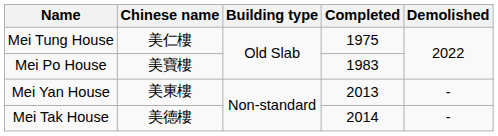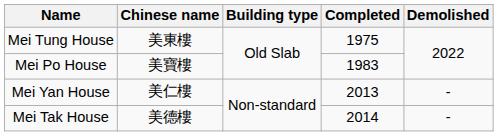Mei Tung House | Chinese name: 美仁樓 -> 美東樓
Mei Yan House | Chinese name: 美東樓 -> 美仁樓
